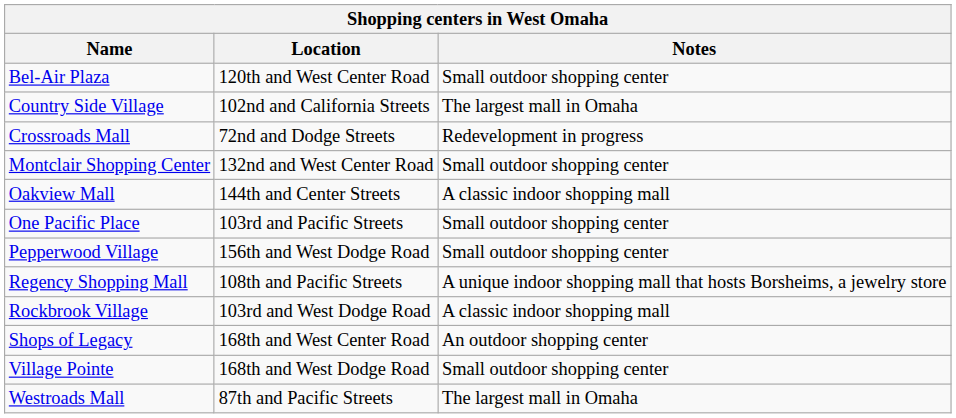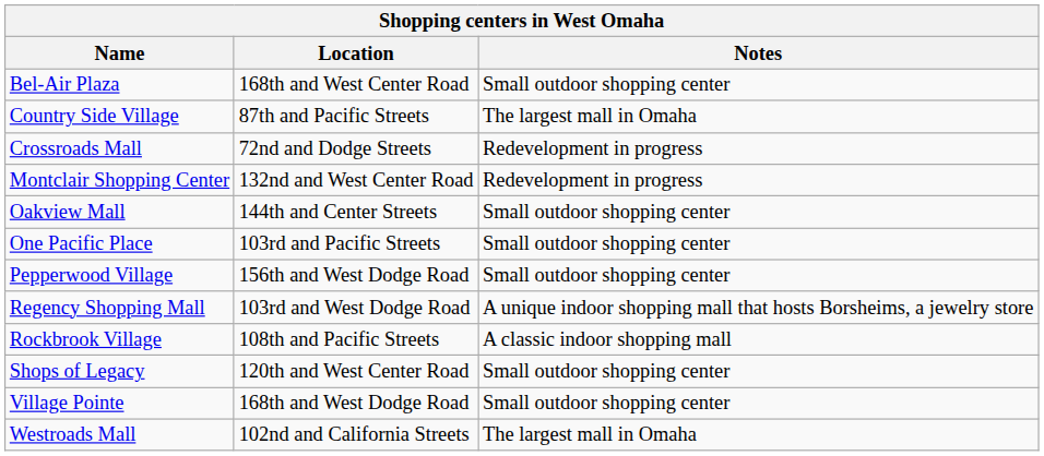Bel-Air Plaza | Location: 120th and West Center Road -> 168th and West Center Road
Country Side Village | Location: 102nd and California Streets -> 87th and Pacific Streets
Montclair Shopping Center | Notes: Small outdoor shopping center -> Redevelopment in progress
Oakview Mall | Notes: A classic indoor shopping mall -> Small outdoor shopping center
Regency Shopping Mall | Location: 108th and Pacific Streets -> 103rd and West Dodge Road
Rockbrook Village | Location: 103rd and West Dodge Road -> 108th and Pacific Streets
Shops of Legacy | Location: 168th and West Center Road -> 120th and West Center Road
Shops of Legacy | Notes: An outdoor shopping center -> Small outdoor shopping center
Westroads Mall | Location: 87th and Pacific Streets -> 102nd and California Streets
